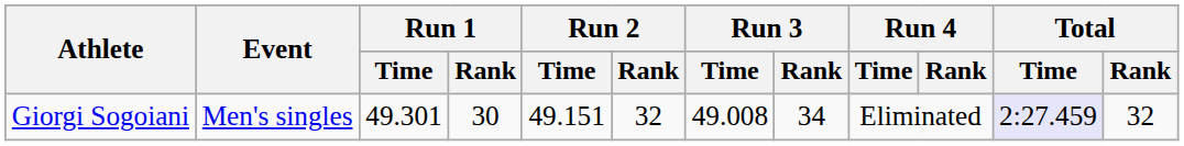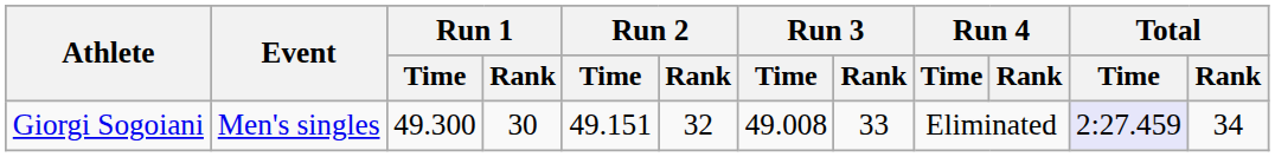Giorgi Sogoiani | Run 1 / Time: 49.301 -> 49.300
Giorgi Sogoiani | Run 3 / Rank: 34 -> 33
Giorgi Sogoiani | Total / Rank: 32 -> 34
